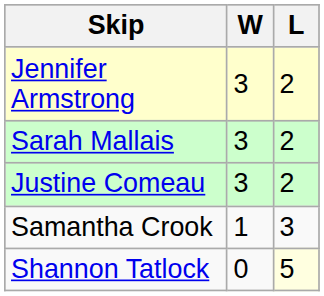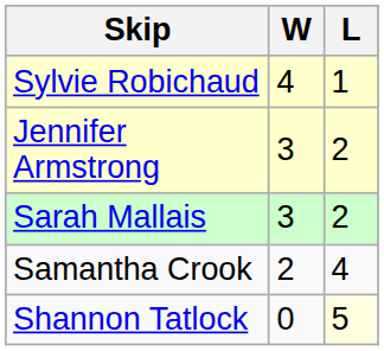+ row: Sylvie Robichaud | 4 | 1
- row: Justine Comeau | 3 | 2
Samantha Crook | W: 1 -> 2
Samantha Crook | L: 3 -> 4
